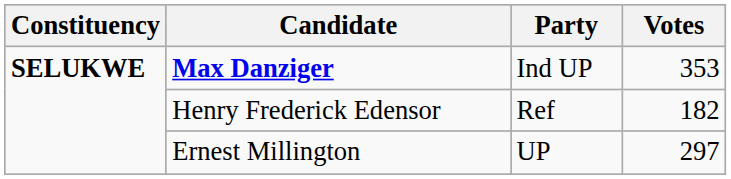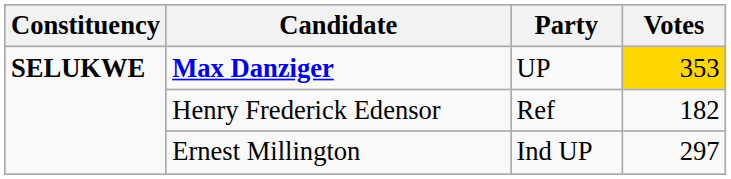Max Danziger | Party: Ind UP -> UP
Max Danziger | Votes: no background -> gold background
Ernest Millington | Party: UP -> Ind UP
